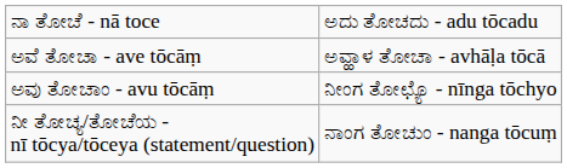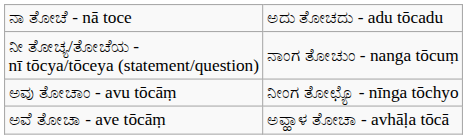rows swapped: ನೀ ತೋಚ್ಯ/ತೋಚೆಯ - nī tōcya/tōceya (statement/question) <-> ಅವೆ ತೋಚಾ - ave tōcāṃ
